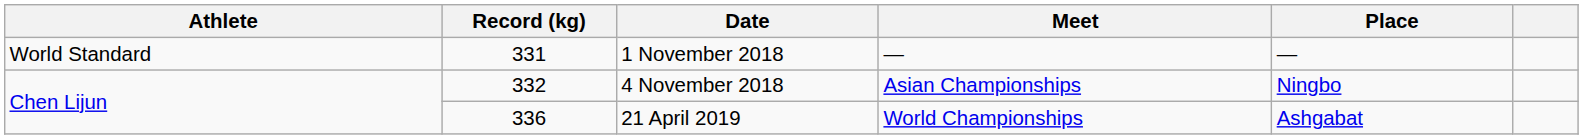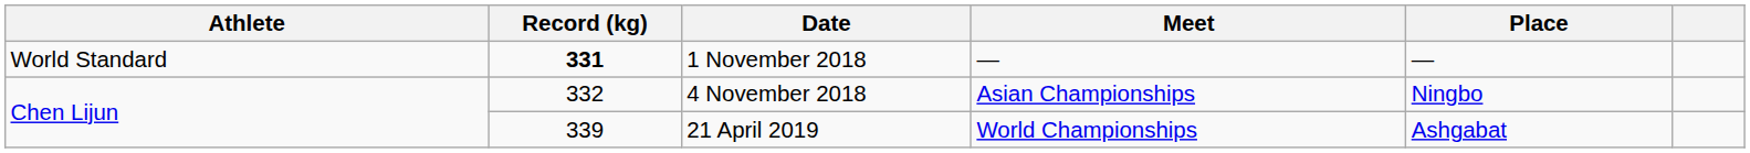1 November 2018 | Record (kg): normal -> bold
21 April 2019 | Record (kg): 336 -> 339
